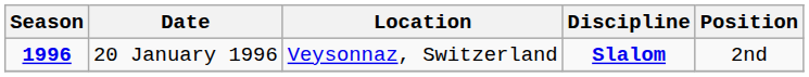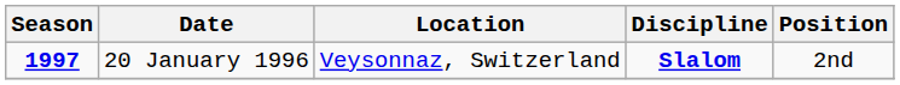20 January 1996 | Season: 1996 -> 1997
